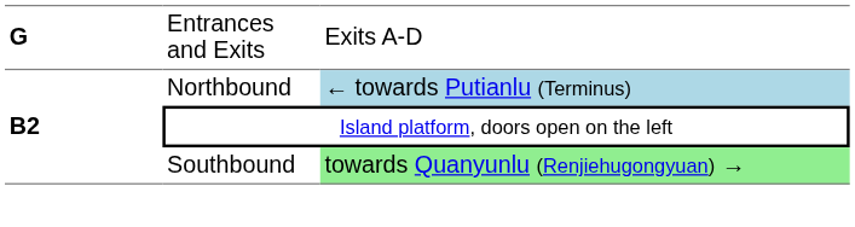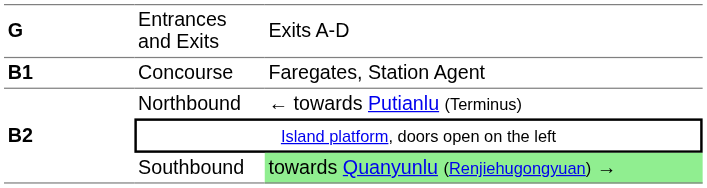+ row: B1 | Concourse | Faregates, Station Agent
Northbound | column 3: lightblue background -> no background
